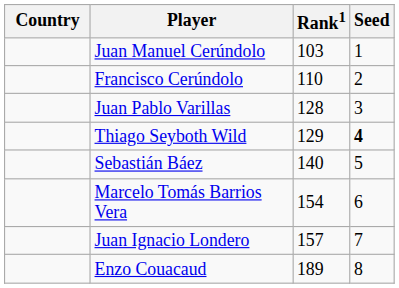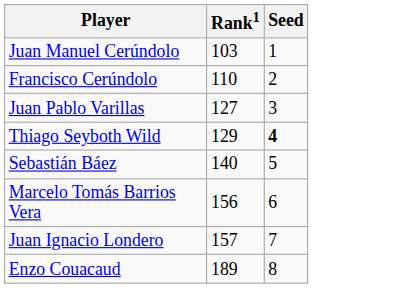- column: Country
Juan Pablo Varillas | Rank1: 128 -> 127
Marcelo Tomás Barrios Vera | Rank1: 154 -> 156
